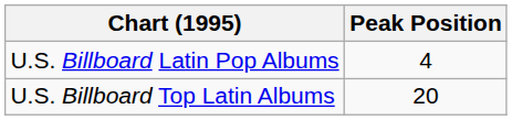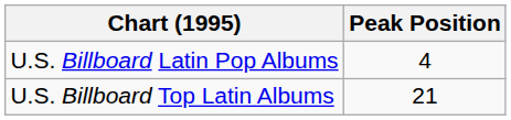U.S. Billboard Top Latin Albums | Peak Position: 20 -> 21
